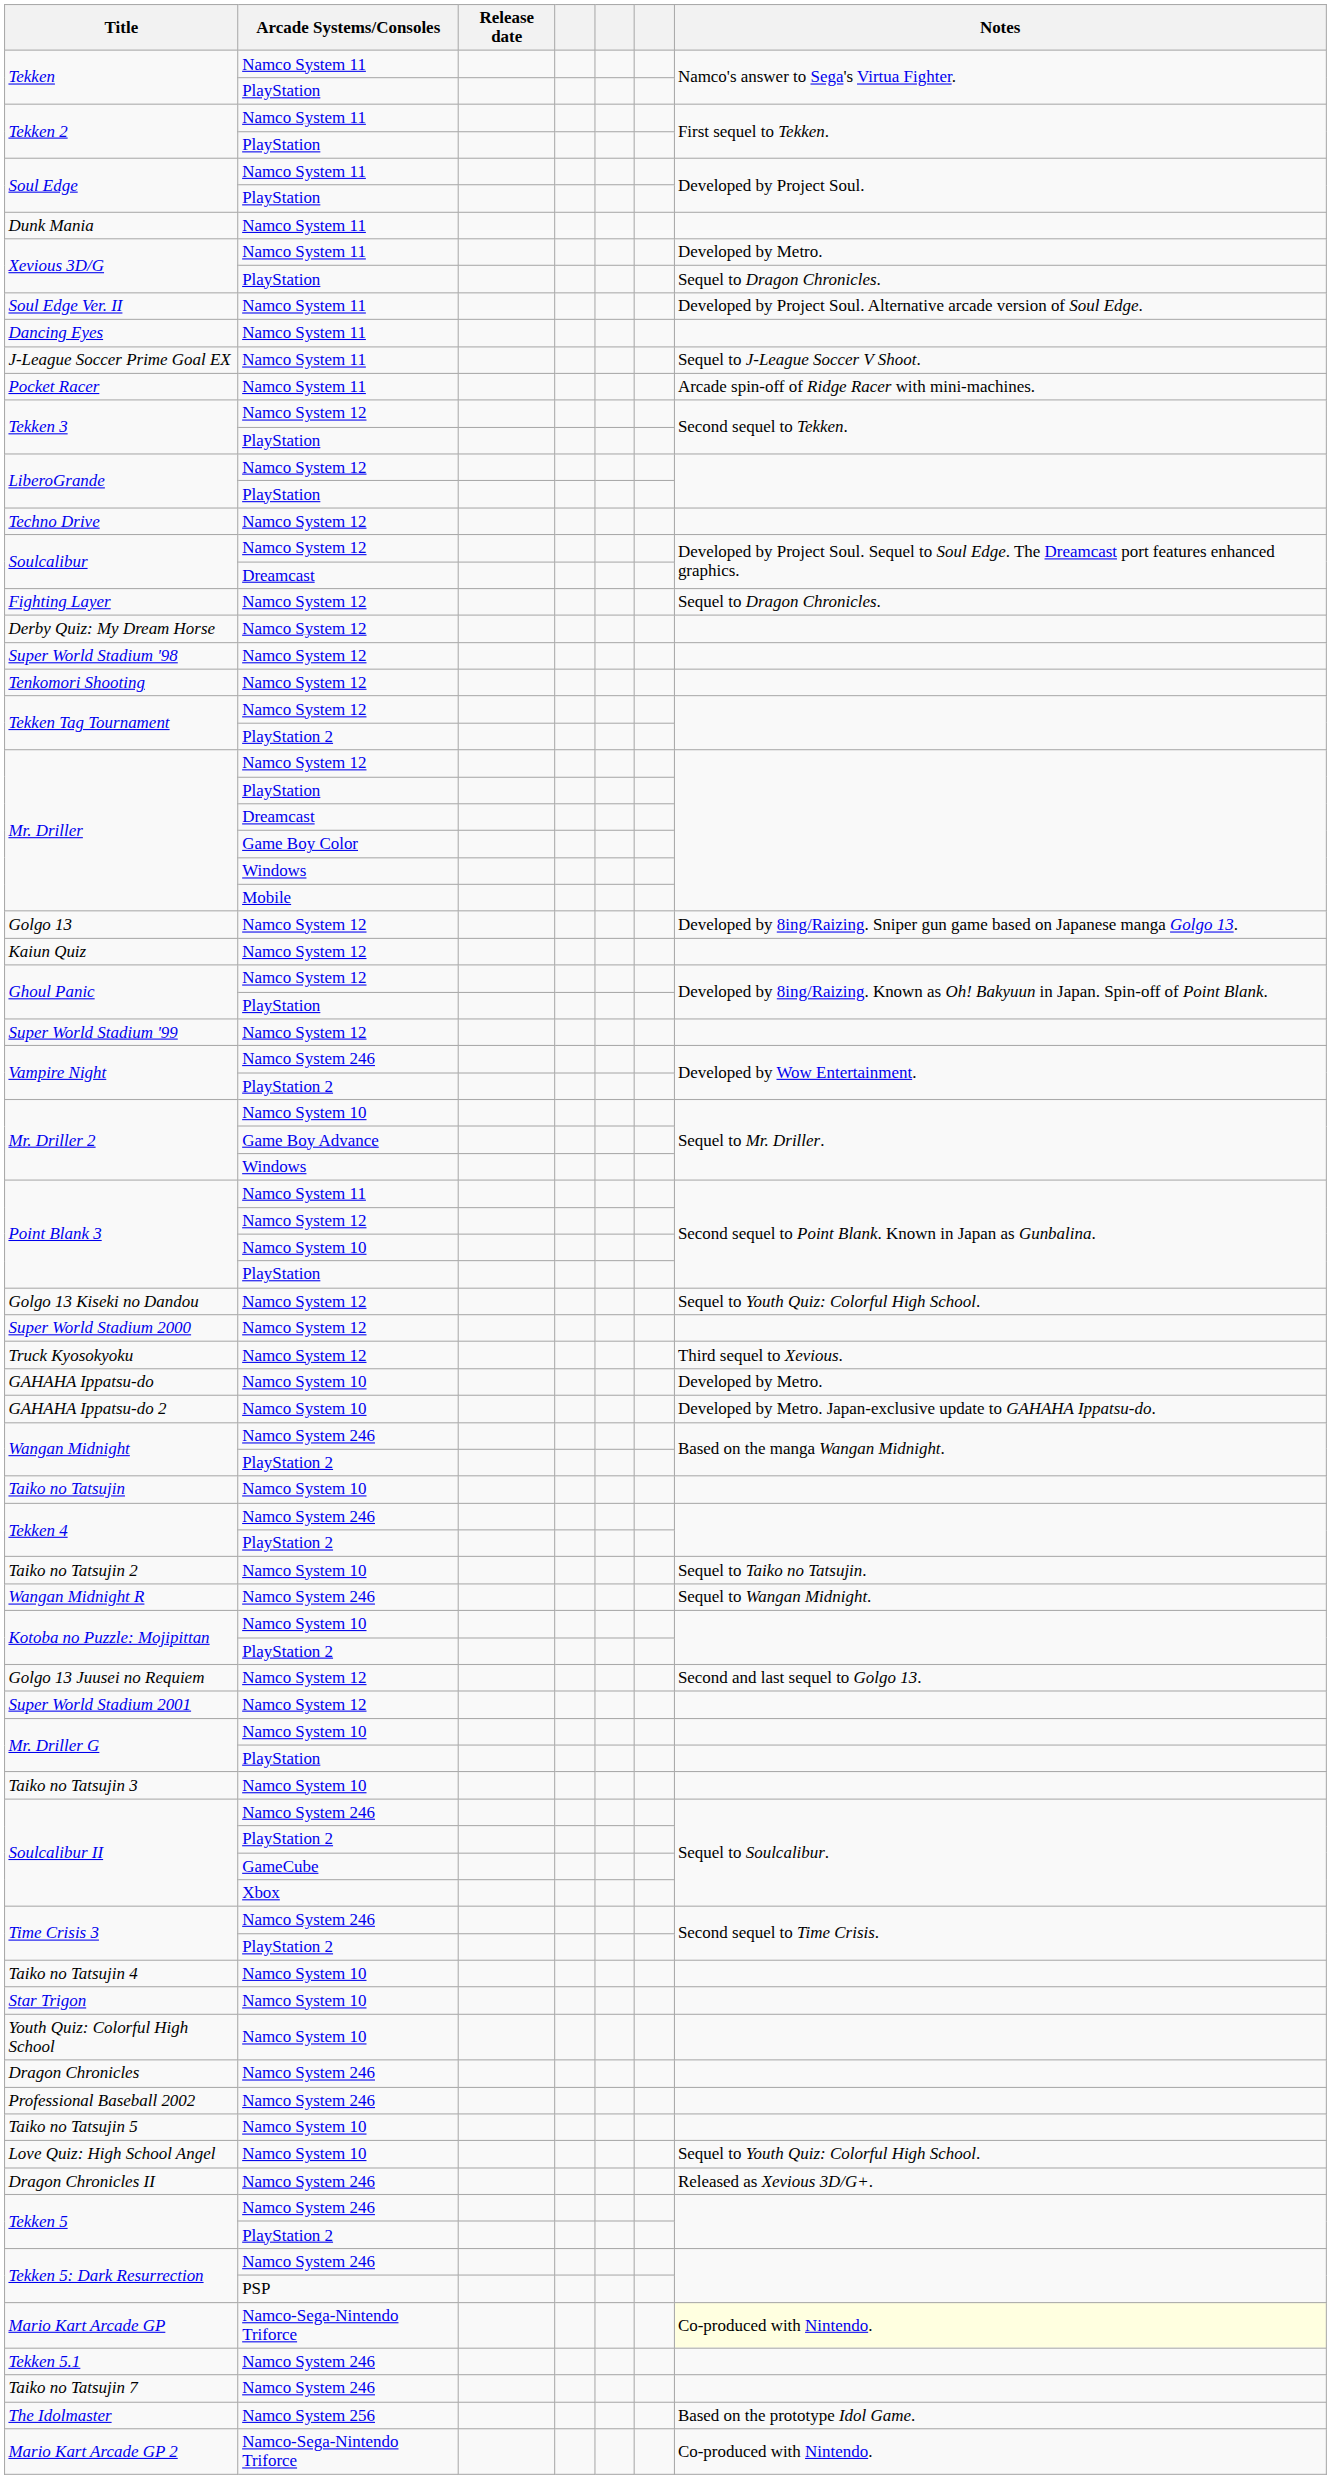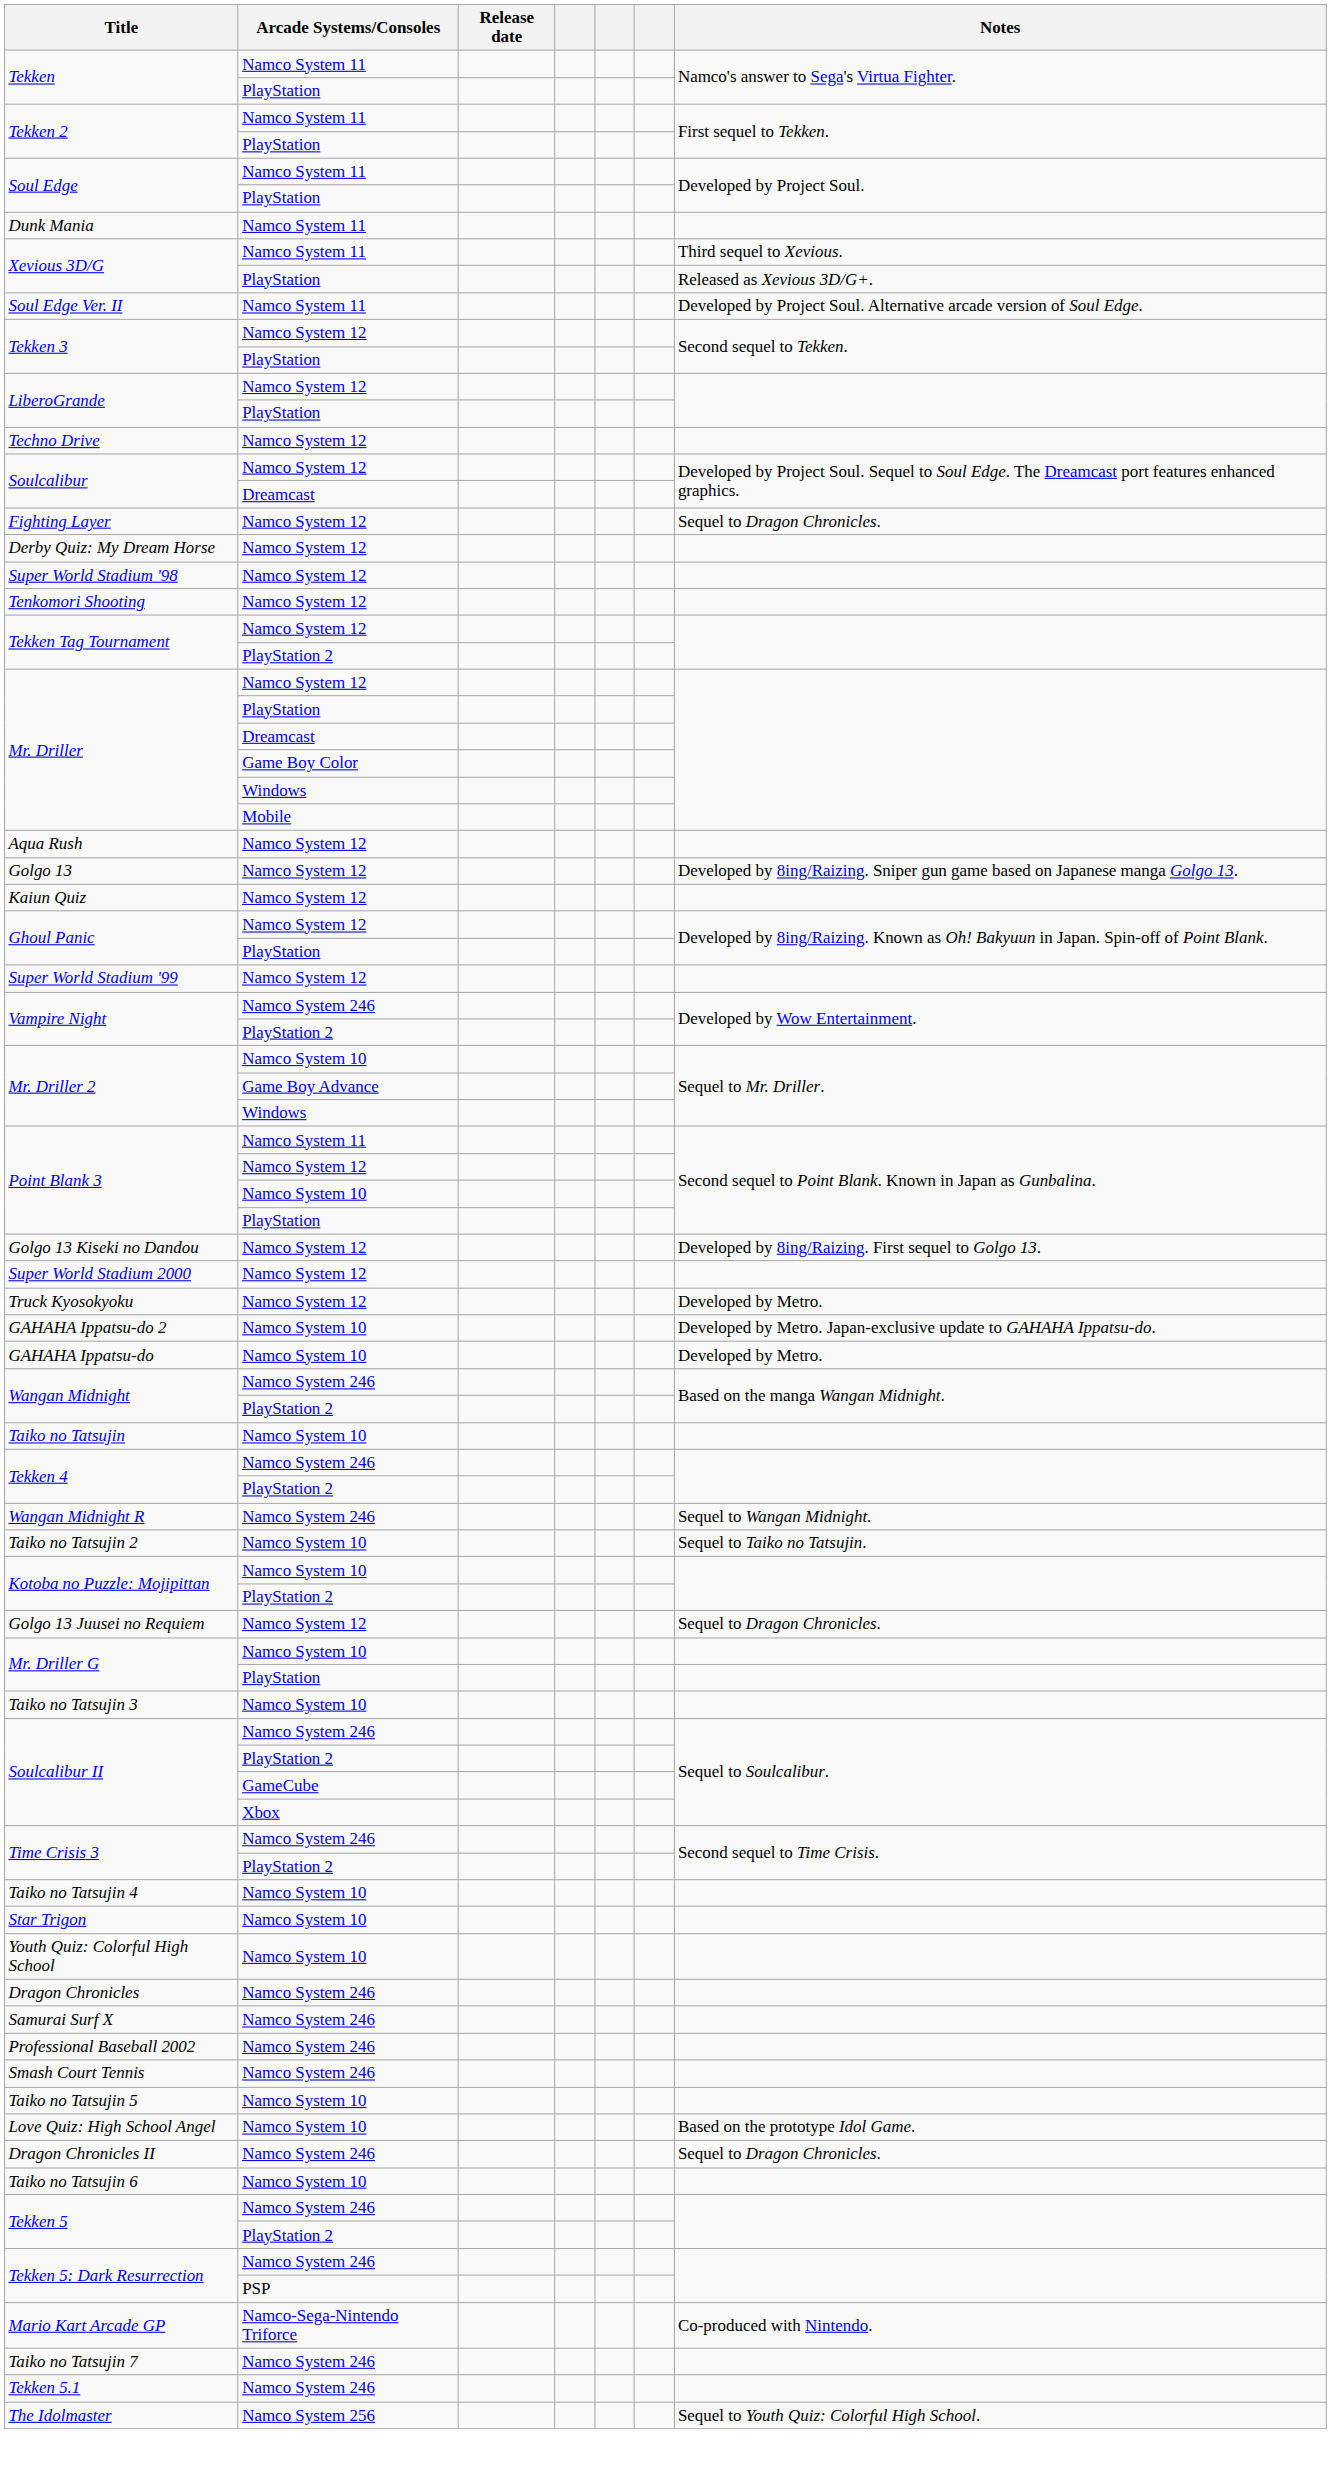Xevious 3D/G / Namco System 11 | Notes: Developed by Metro. -> Third sequel to Xevious.
Xevious 3D/G / PlayStation | Notes: Sequel to Dragon Chronicles. -> Released as Xevious 3D/G+.
- row: Dancing Eyes | Namco System 11
- row: J-League Soccer Prime Goal EX | Namco System 11 | Sequel to J-League Soccer V Shoot.
- row: Pocket Racer | Namco System 11 | Arcade spin-off of Ridge Racer with mini-machines.
+ row: Aqua Rush | Namco System 12
Golgo 13 Kiseki no Dandou | Notes: Sequel to Youth Quiz: Colorful High School. -> Developed by 8ing/Raizing. First sequel to Golgo 13.
Truck Kyosokyoku | Notes: Third sequel to Xevious. -> Developed by Metro.
rows swapped: GAHAHA Ippatsu-do <-> GAHAHA Ippatsu-do 2
rows swapped: Taiko no Tatsujin 2 <-> Wangan Midnight R
Golgo 13 Juusei no Requiem | Notes: Second and last sequel to Golgo 13. -> Sequel to Dragon Chronicles.
- row: Super World Stadium 2001 | Namco System 12
+ row: Samurai Surf X | Namco System 246
+ row: Smash Court Tennis | Namco System 246
Love Quiz: High School Angel | Notes: Sequel to Youth Quiz: Colorful High School. -> Based on the prototype Idol Game.
Dragon Chronicles II | Notes: Released as Xevious 3D/G+. -> Sequel to Dragon Chronicles.
+ row: Taiko no Tatsujin 6 | Namco System 10
Mario Kart Arcade GP | Notes: lightyellow background -> no background
rows swapped: Taiko no Tatsujin 7 <-> Tekken 5.1
The Idolmaster | Notes: Based on the prototype Idol Game. -> Sequel to Youth Quiz: Colorful High School.
- row: Mario Kart Arcade GP 2 | Namco-Sega-Nintendo Triforce | Co-produced with Nintendo.
